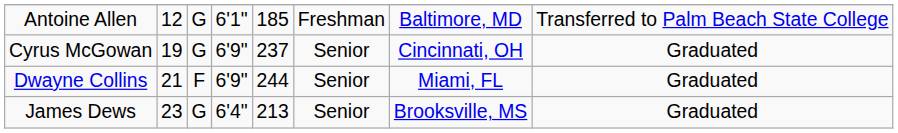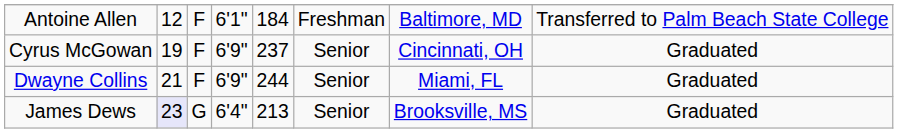Antoine Allen | column 3: G -> F
Antoine Allen | column 5: 185 -> 184
Cyrus McGowan | column 3: G -> F
James Dews | column 2: no background -> lavender background
